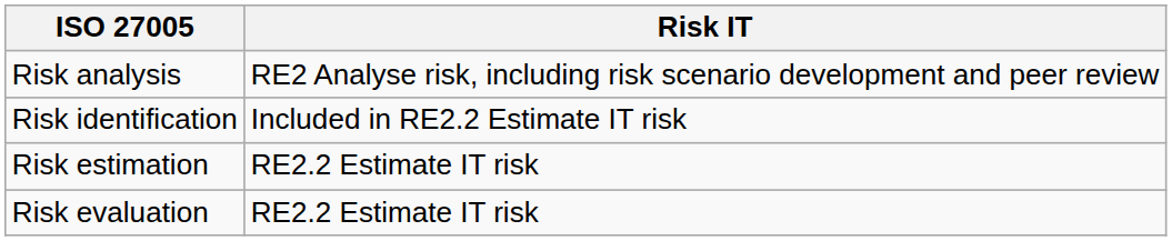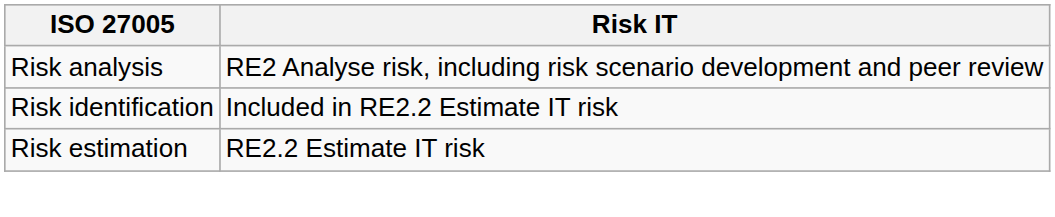- row: Risk evaluation | RE2.2 Estimate IT risk
